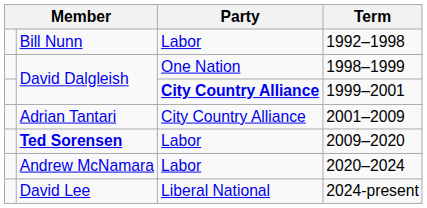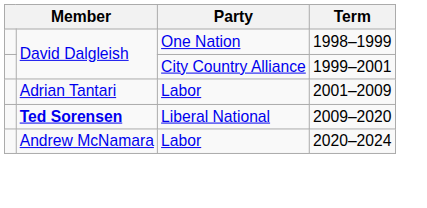- row: Bill Nunn | Labor | 1992–1998
1999–2001 | Party: bold -> normal
2001–2009 | Party: City Country Alliance -> Labor
2009–2020 | Party: Labor -> Liberal National
- row: David Lee | Liberal National | 2024-present
